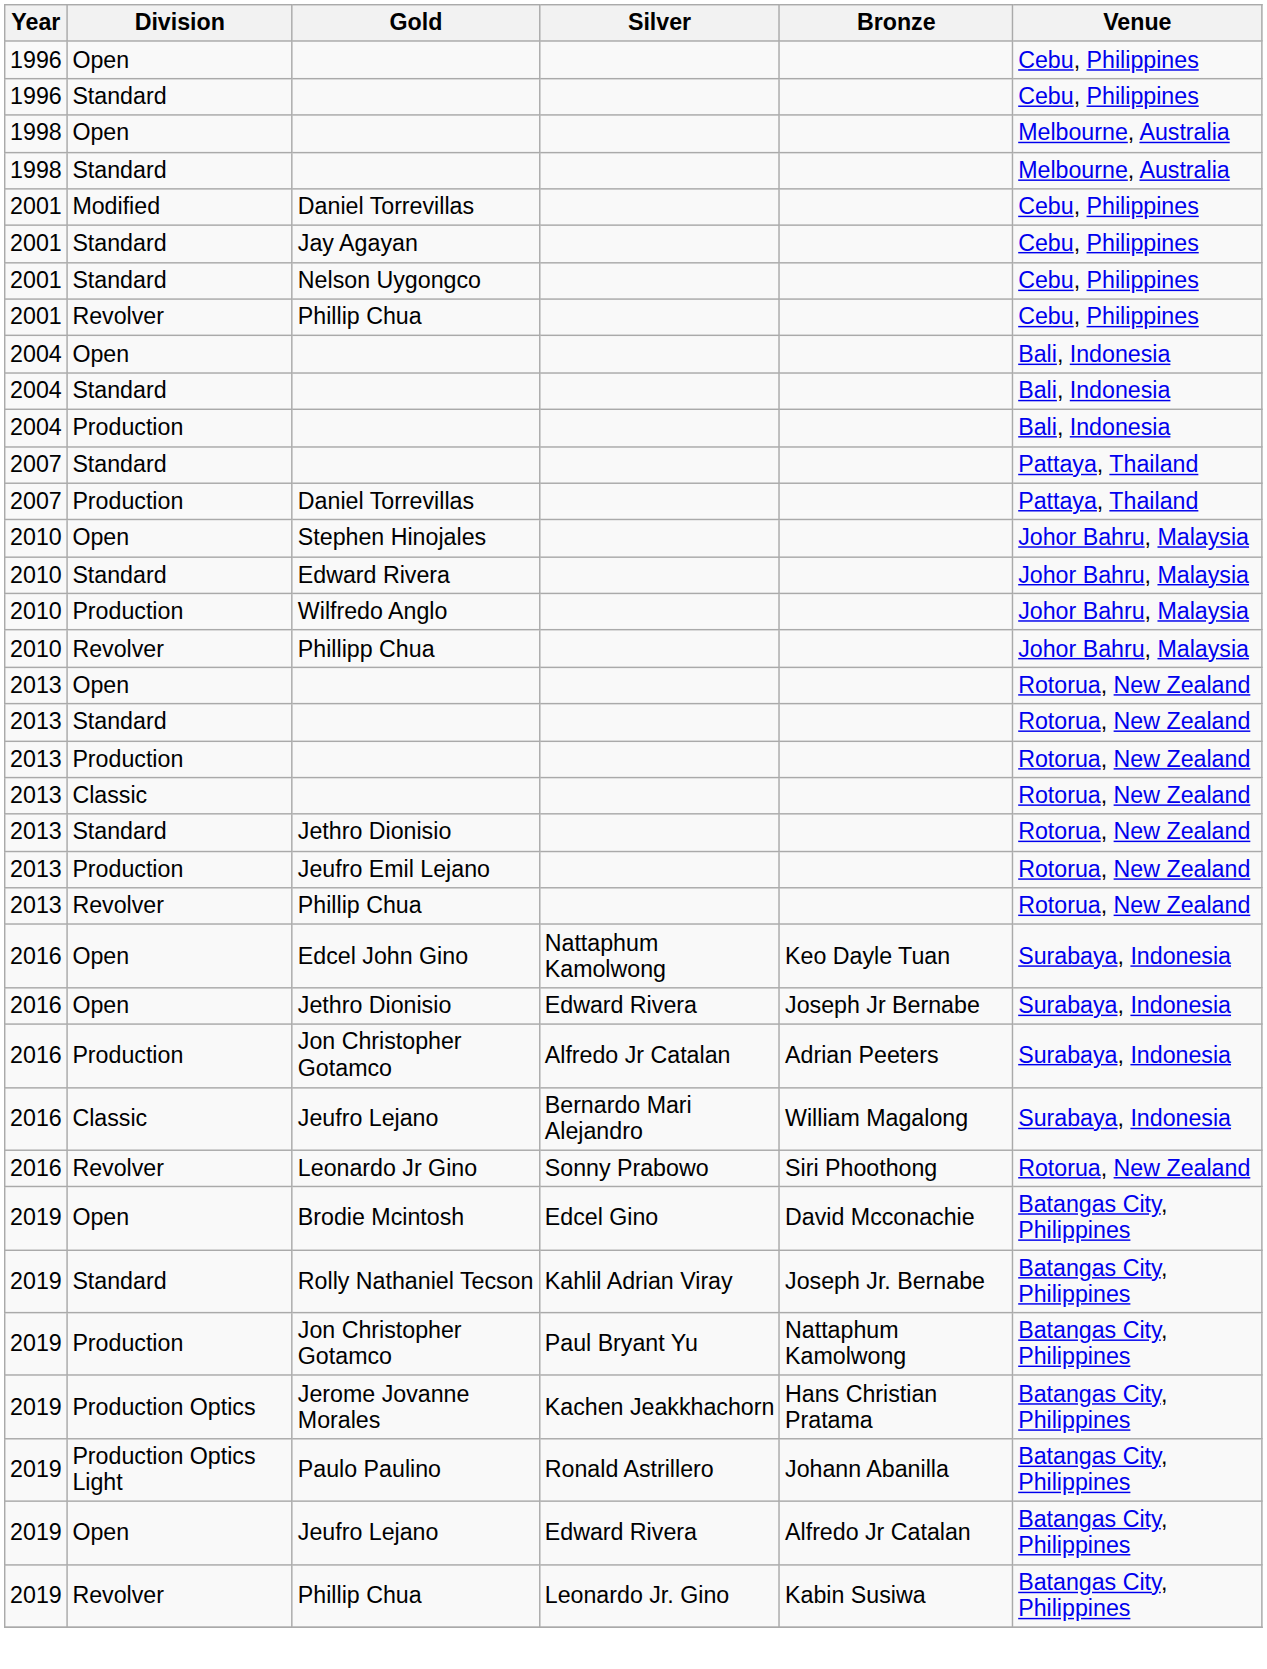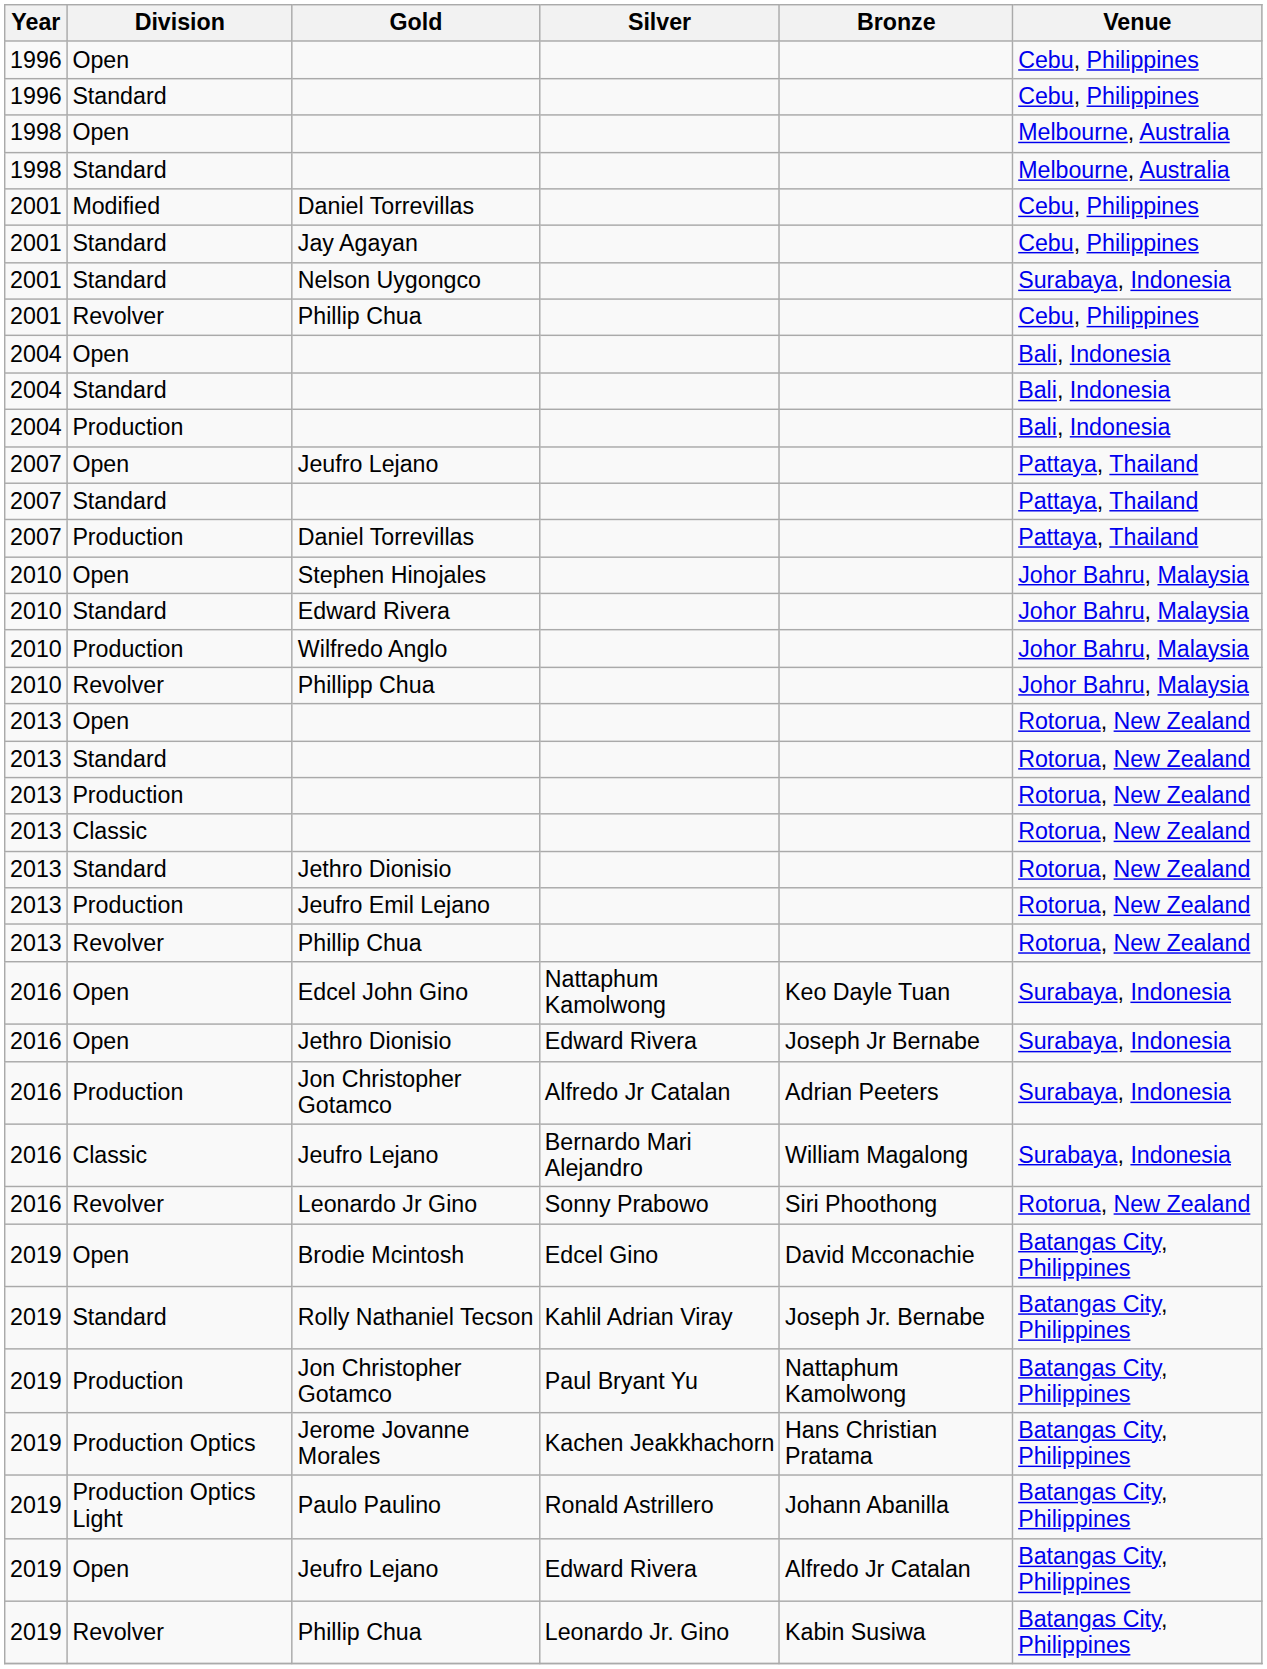Nelson Uygongco | Venue: Cebu, Philippines -> Surabaya, Indonesia
+ row: 2007 | Open | Jeufro Lejano | Pattaya, Thailand
